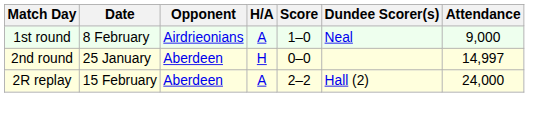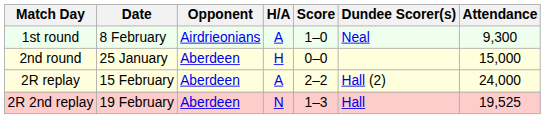1st round | Attendance: 9,000 -> 9,300
2nd round | Attendance: 14,997 -> 15,000
+ row: 2R 2nd replay | 19 February | Aberdeen | N | 1–3 | Hall | 19,525
